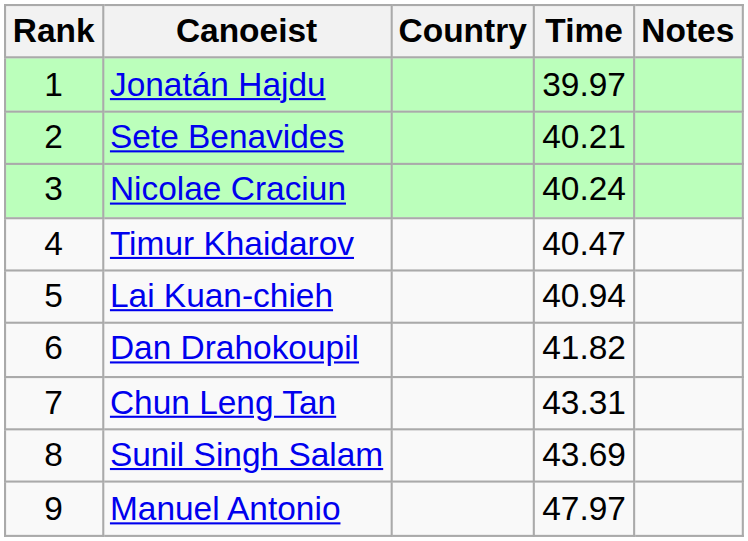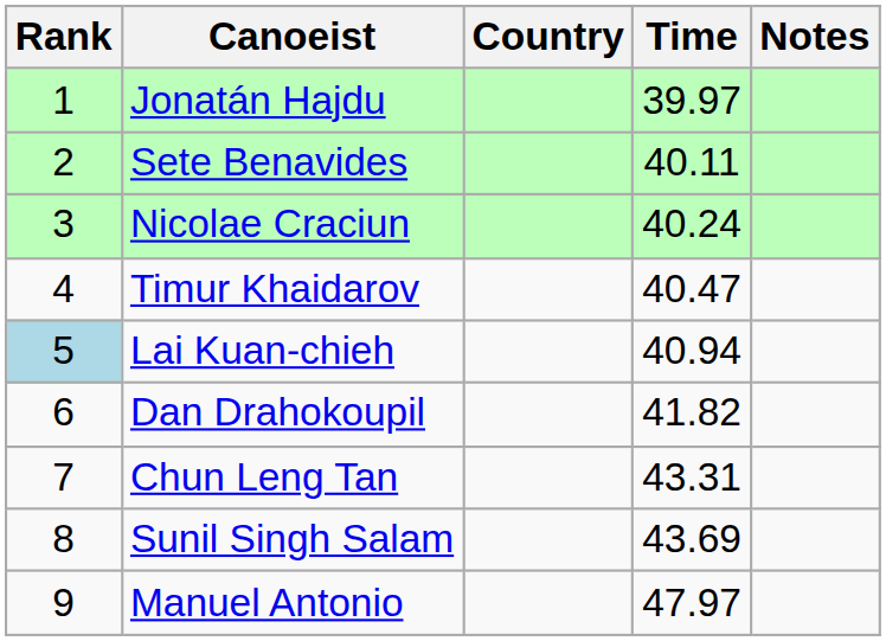Sete Benavides | Time: 40.21 -> 40.11
Lai Kuan-chieh | Rank: no background -> lightblue background
